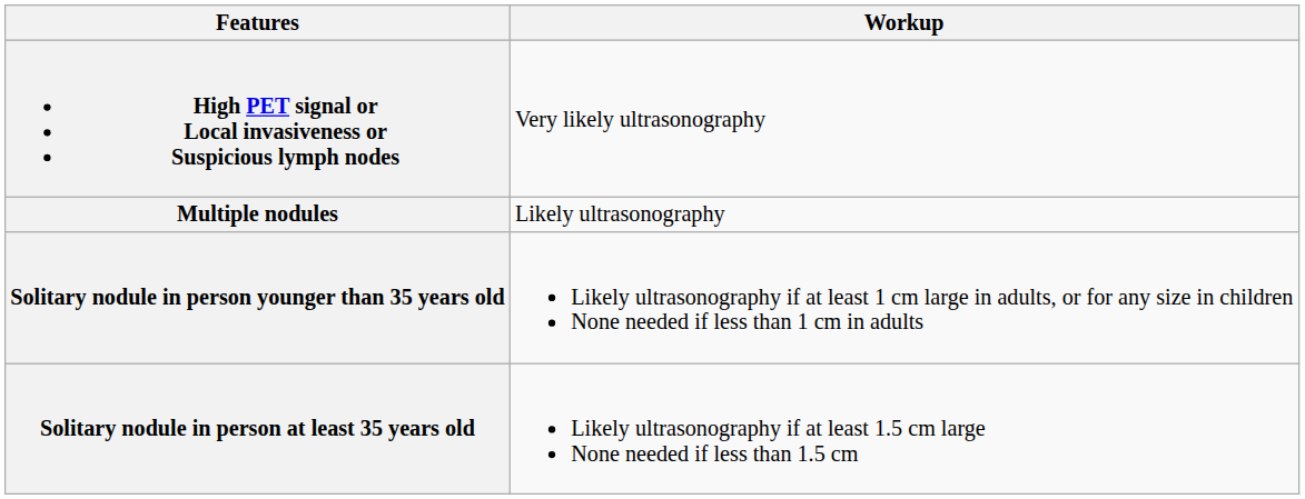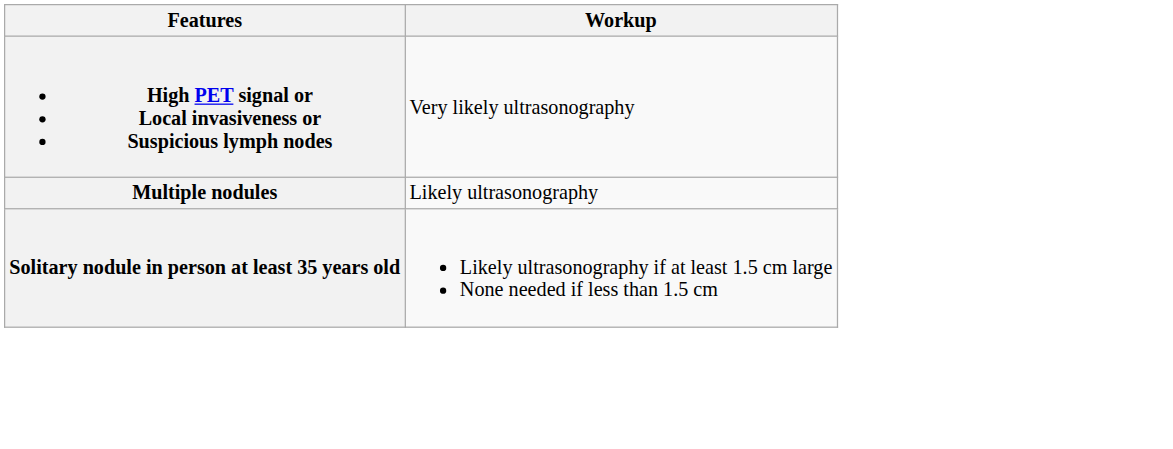- row: Solitary nodule in person younger than 35 years old | Likely ultrasonography if at least 1 cm large in adults, or for any size in children None needed if less than 1 cm in adults
